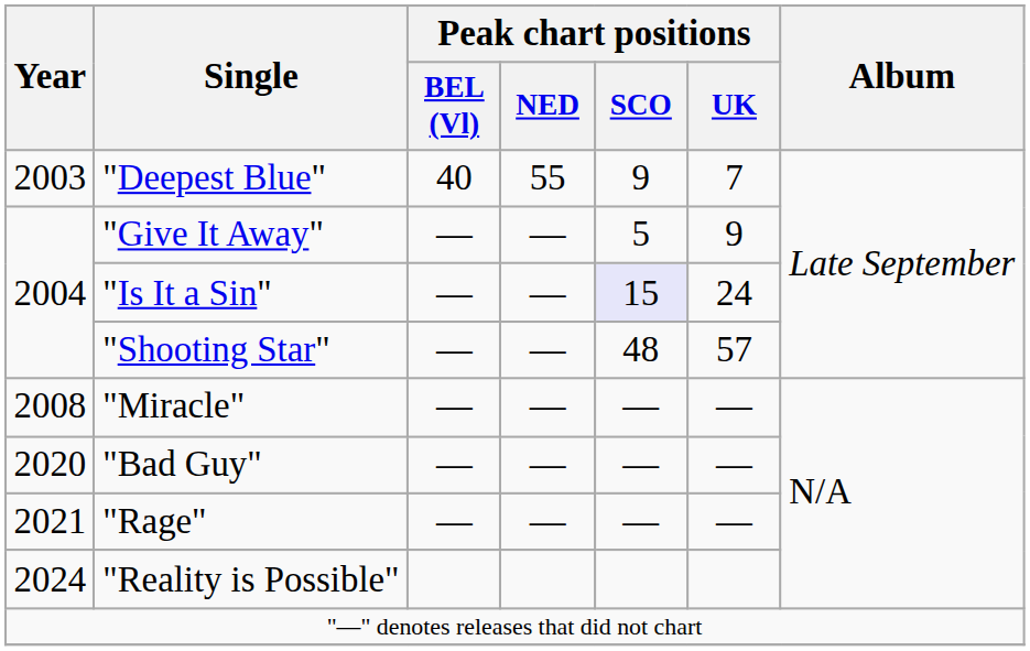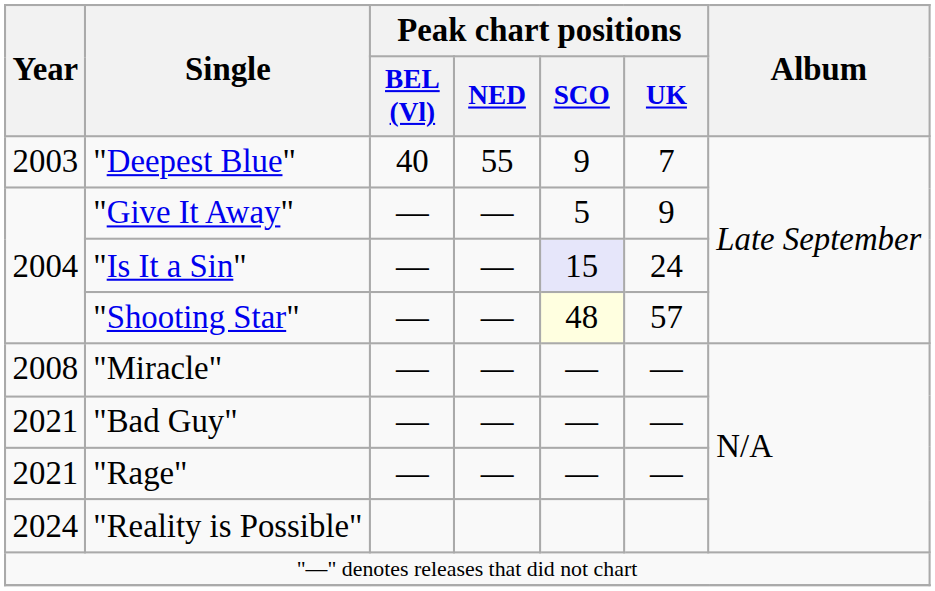"Shooting Star" | Peak chart positions / SCO: no background -> lightyellow background
"Bad Guy" | Year: 2020 -> 2021
